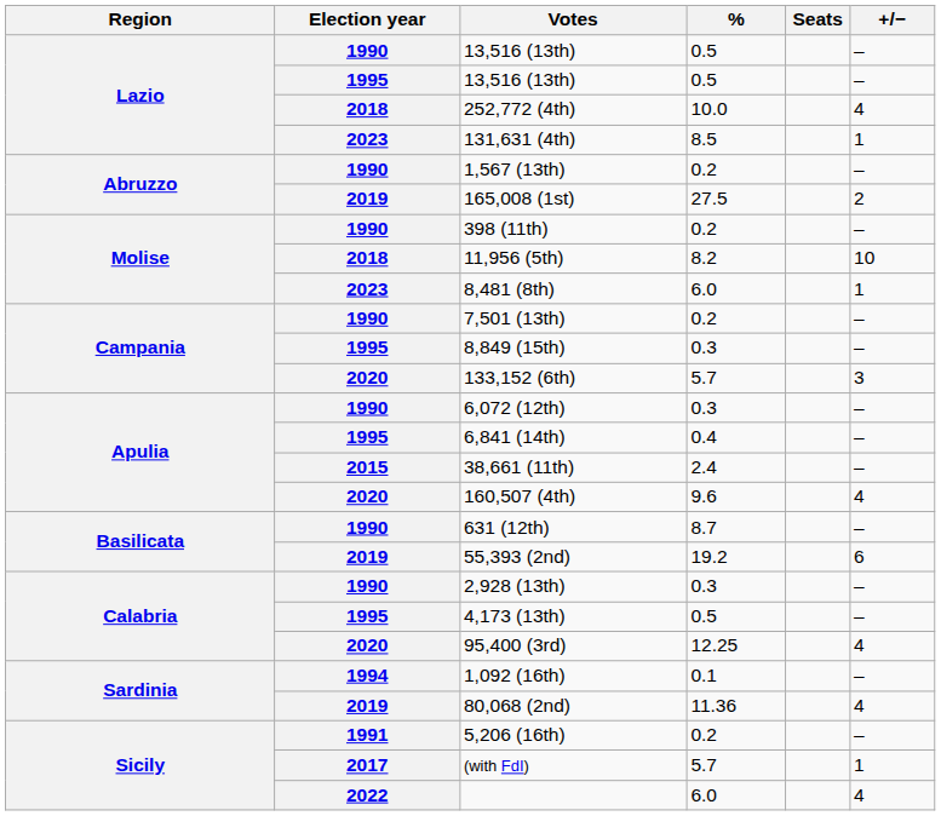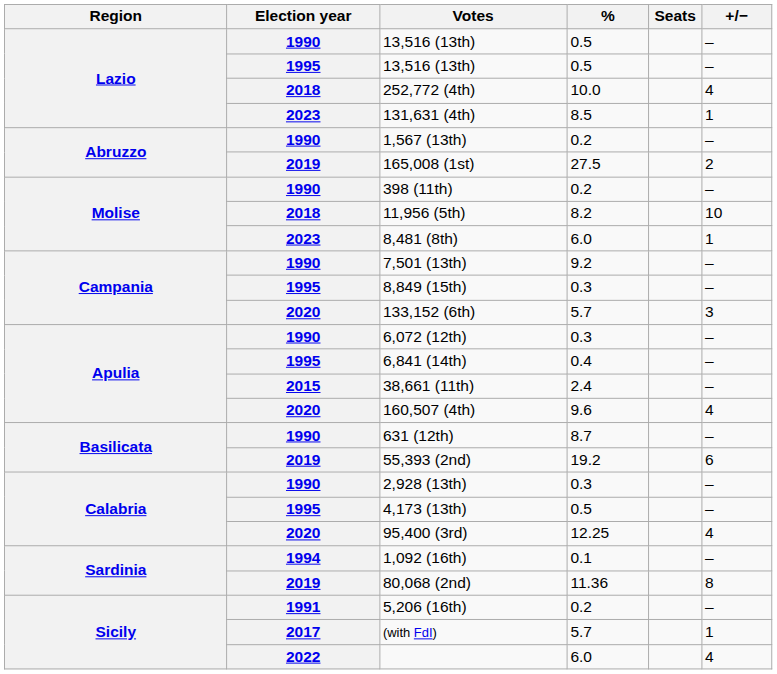7,501 (13th) | %: 0.2 -> 9.2
80,068 (2nd) | +/−: 4 -> 8
